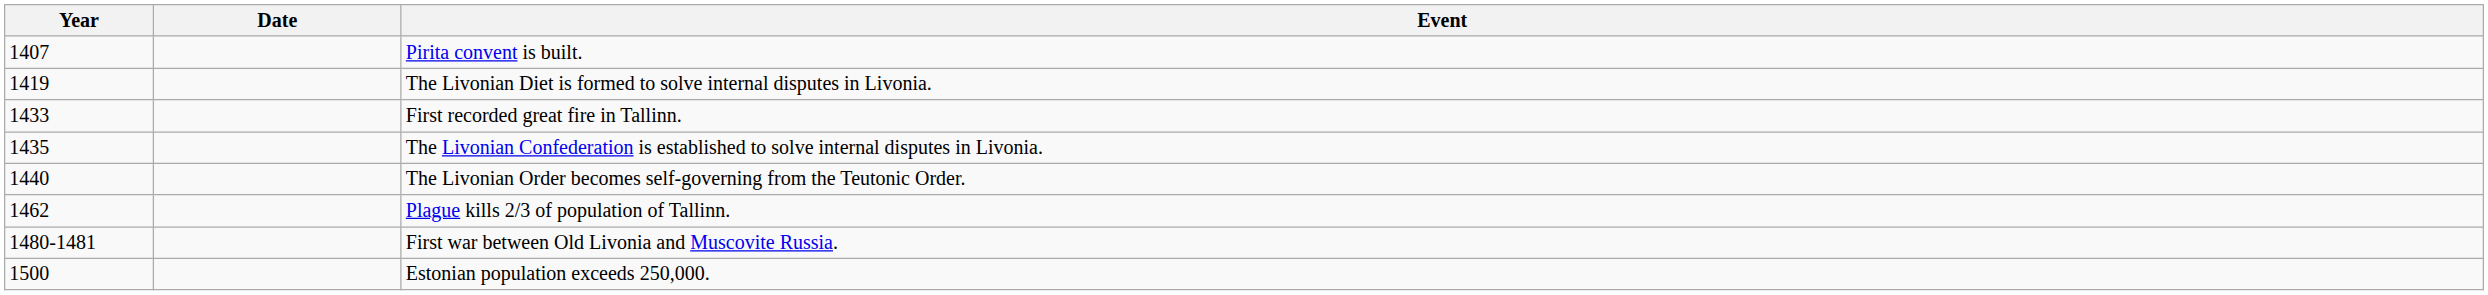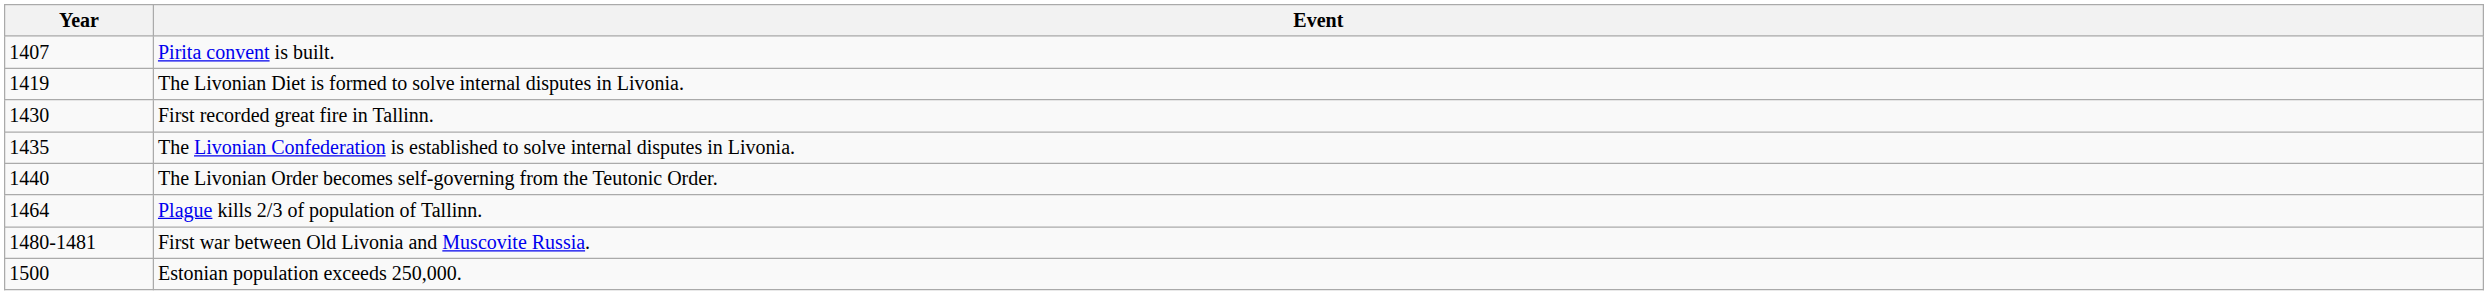- column: Date
First recorded great fire in Tallinn. | Year: 1433 -> 1430
Plague kills 2/3 of population of Tallinn. | Year: 1462 -> 1464
